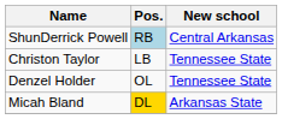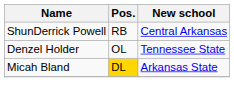ShunDerrick Powell | Pos.: lightblue background -> no background
- row: Christon Taylor | LB | Tennessee State
